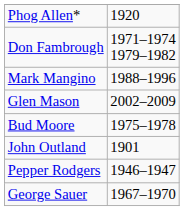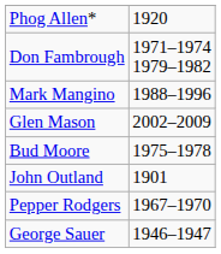Pepper Rodgers | column 2: 1946–1947 -> 1967–1970
George Sauer | column 2: 1967–1970 -> 1946–1947
